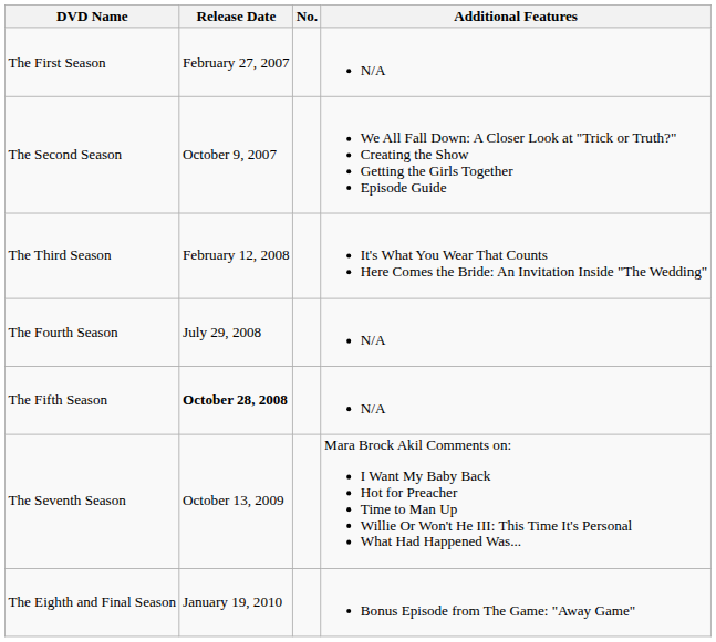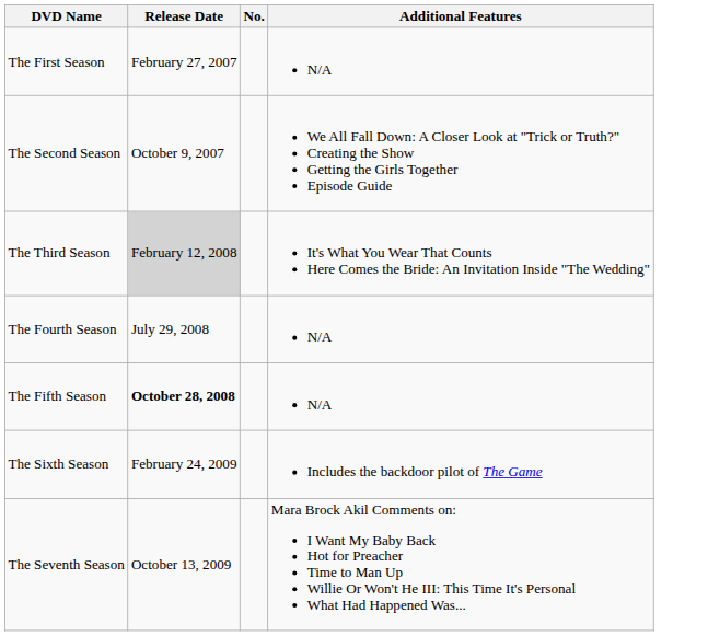The Third Season | Release Date: no background -> lightgrey background
+ row: The Sixth Season | February 24, 2009 | Includes the backdoor pilot of The Game
- row: The Eighth and Final Season | January 19, 2010 | Bonus Episode from The Game: "Away Game"
